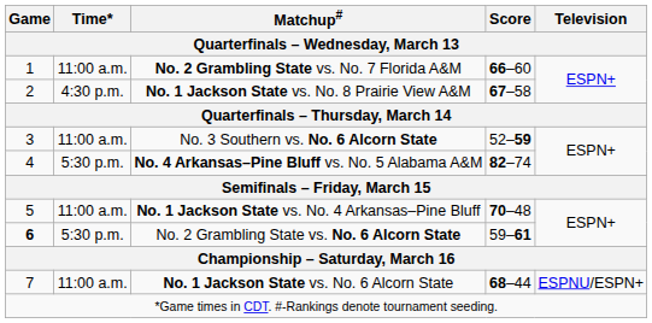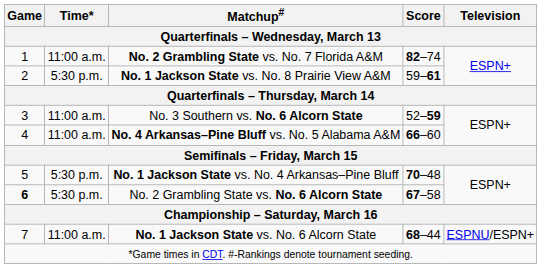No. 2 Grambling State vs. No. 7 Florida A&M | Score: 66–60 -> 82–74
No. 1 Jackson State vs. No. 8 Prairie View A&M | Time*: 4:30 p.m. -> 5:30 p.m.
No. 1 Jackson State vs. No. 8 Prairie View A&M | Score: 67–58 -> 59–61
No. 4 Arkansas–Pine Bluff vs. No. 5 Alabama A&M | Time*: 5:30 p.m. -> 11:00 a.m.
No. 4 Arkansas–Pine Bluff vs. No. 5 Alabama A&M | Score: 82–74 -> 66–60
No. 1 Jackson State vs. No. 4 Arkansas–Pine Bluff | Time*: 11:00 a.m. -> 5:30 p.m.
No. 2 Grambling State vs. No. 6 Alcorn State | Score: 59–61 -> 67–58
